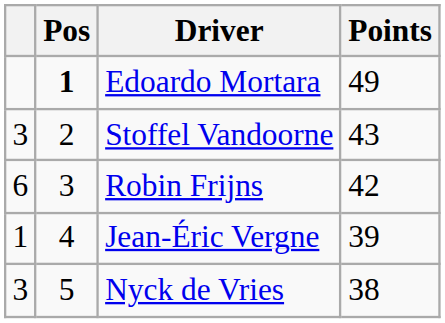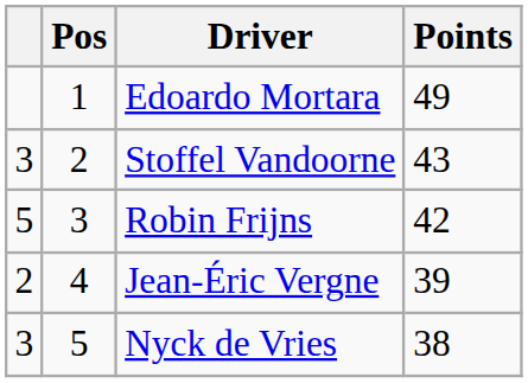Edoardo Mortara | Pos: bold -> normal
Robin Frijns | column 1: 6 -> 5
Jean-Éric Vergne | column 1: 1 -> 2
